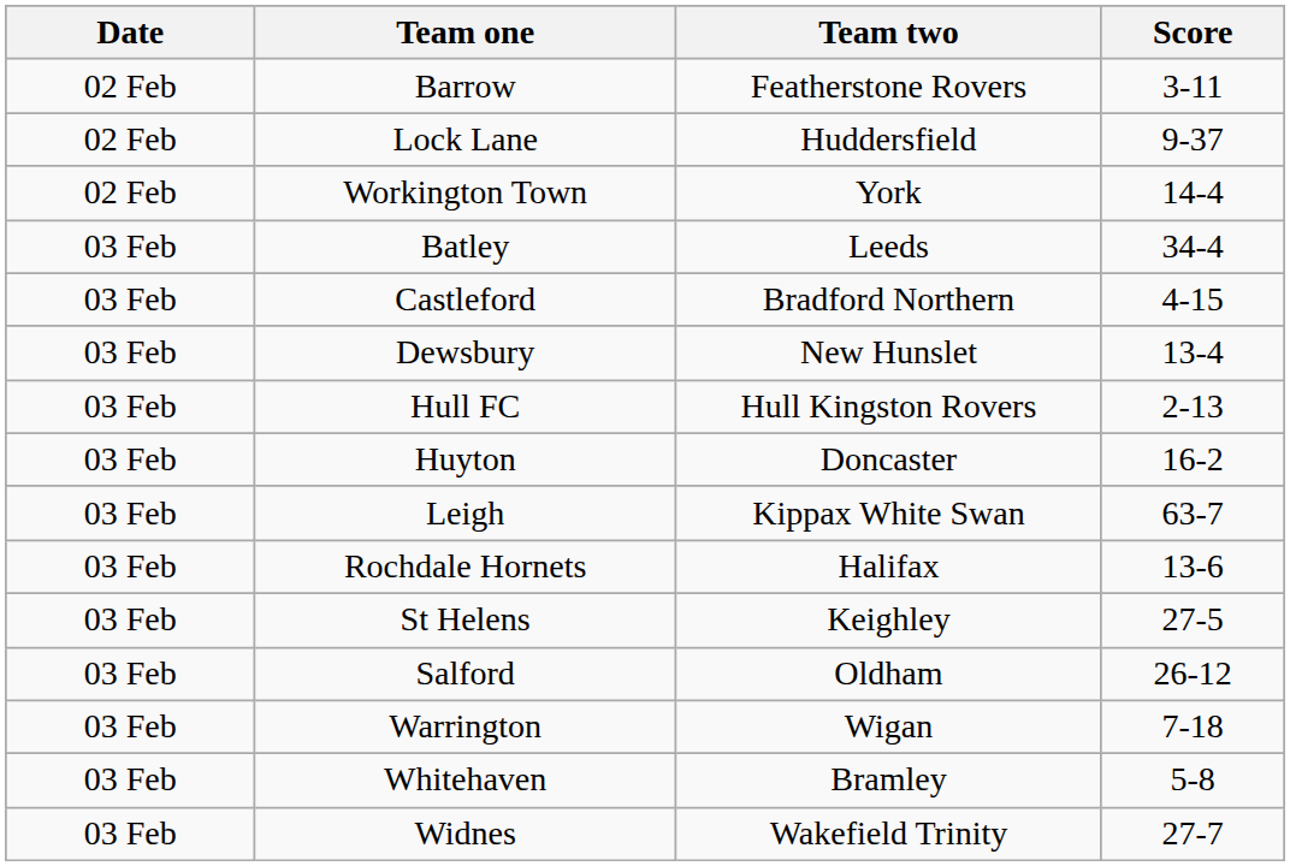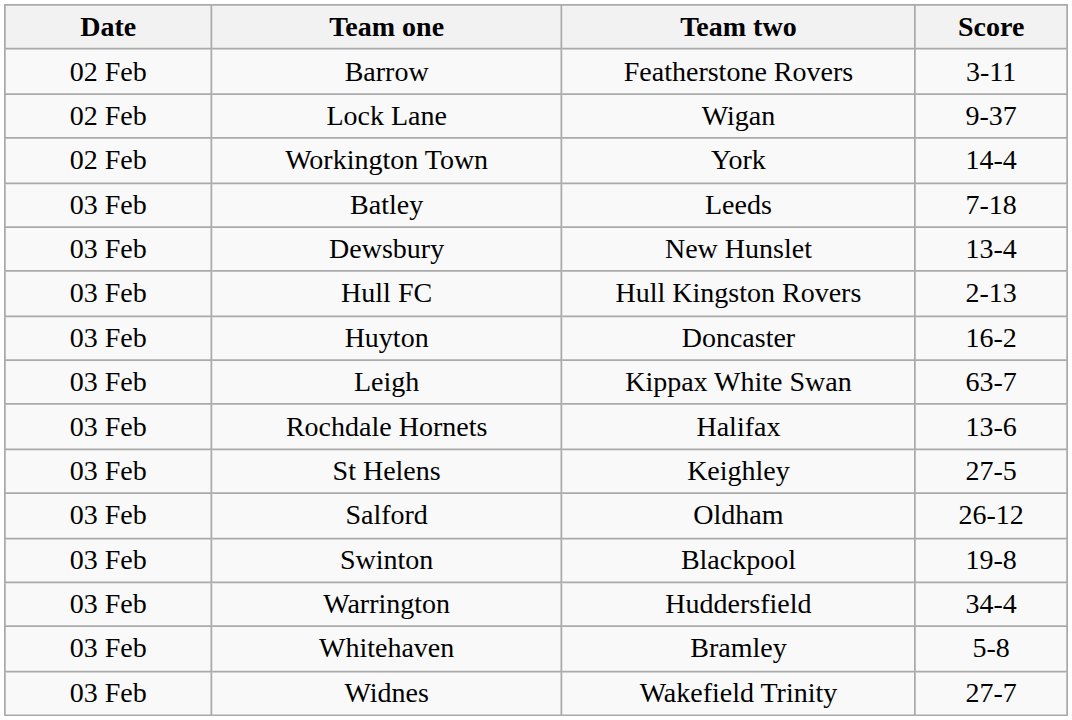Lock Lane | Team two: Huddersfield -> Wigan
Batley | Score: 34-4 -> 7-18
- row: 03 Feb | Castleford | Bradford Northern | 4-15
+ row: 03 Feb | Swinton | Blackpool | 19-8
Warrington | Team two: Wigan -> Huddersfield
Warrington | Score: 7-18 -> 34-4
